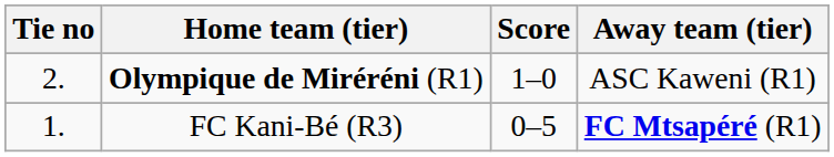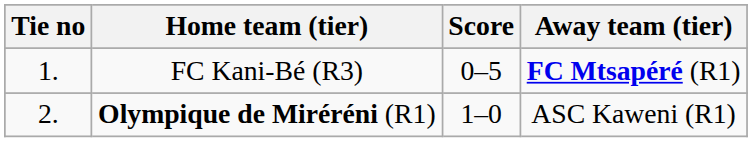rows swapped: FC Kani-Bé (R3) <-> Olympique de Miréréni (R1)
